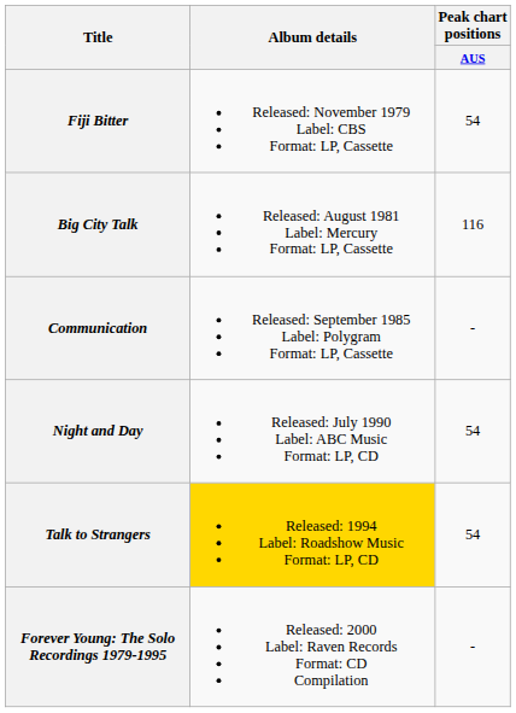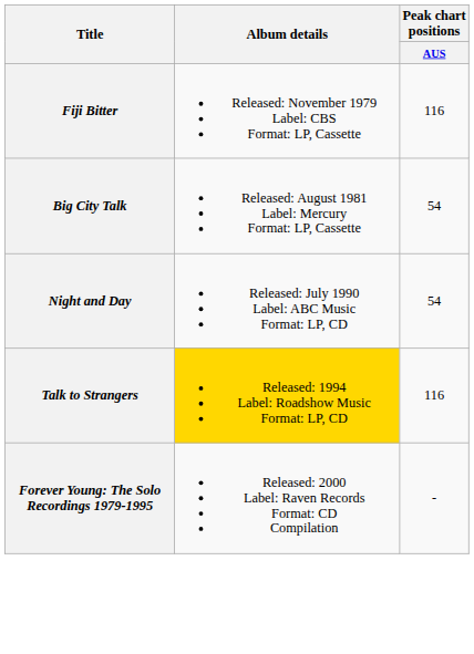Fiji Bitter | Peak chart positions / AUS: 54 -> 116
Big City Talk | Peak chart positions / AUS: 116 -> 54
- row: Communication | Released: September 1985 Label: Polygram Format: LP, Cassette | -
Talk to Strangers | Peak chart positions / AUS: 54 -> 116
